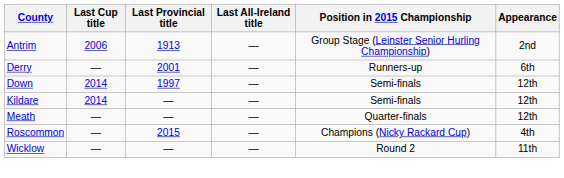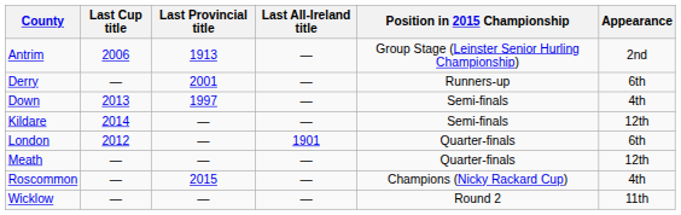Down | Last Cup title: 2014 -> 2013
Down | Appearance: 12th -> 4th
+ row: London | 2012 | — | 1901 | Quarter-finals | 6th
